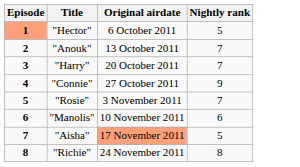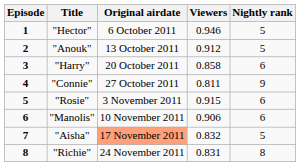+ column: Viewers | 0.946 | 0.912 | 0.858 | 0.811 | 0.915 | 0.906 | 0.832 | 0.831
"Hector" | Episode: lightsalmon background -> no background
"Anouk" | Nightly rank: 7 -> 5
"Harry" | Nightly rank: 7 -> 6
"Rosie" | Nightly rank: 7 -> 6
